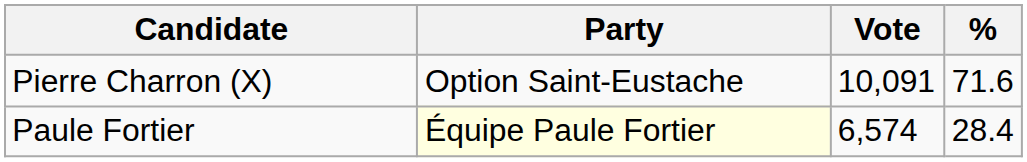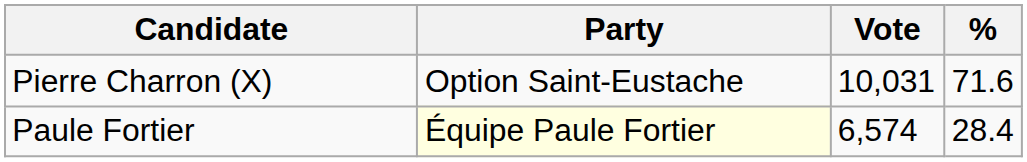Pierre Charron (X) | Vote: 10,091 -> 10,031
